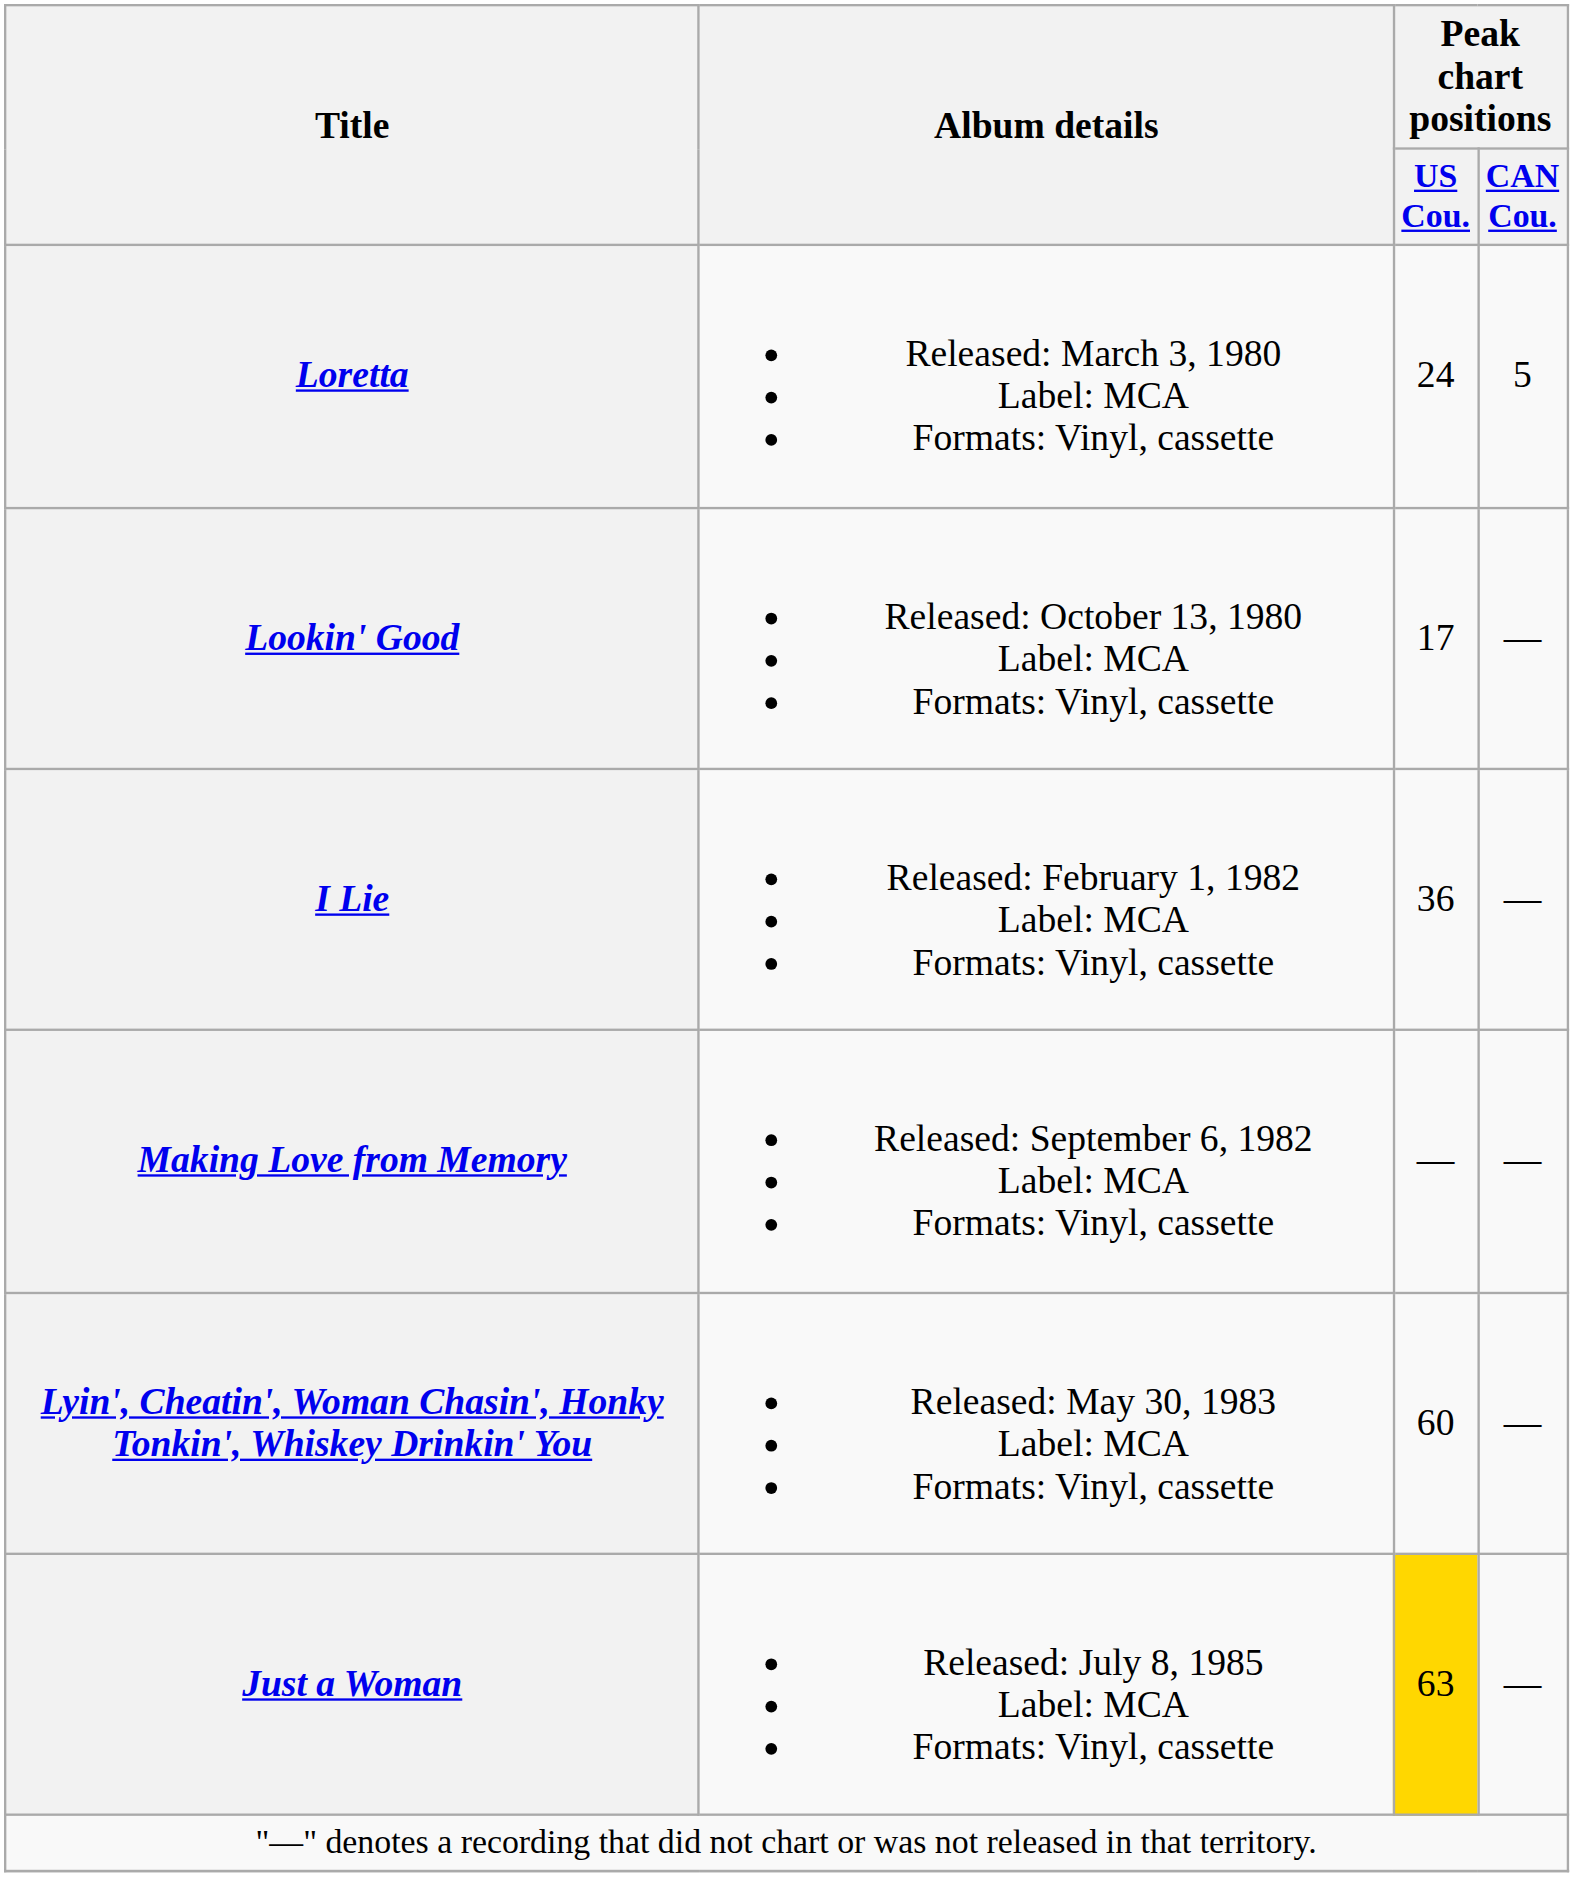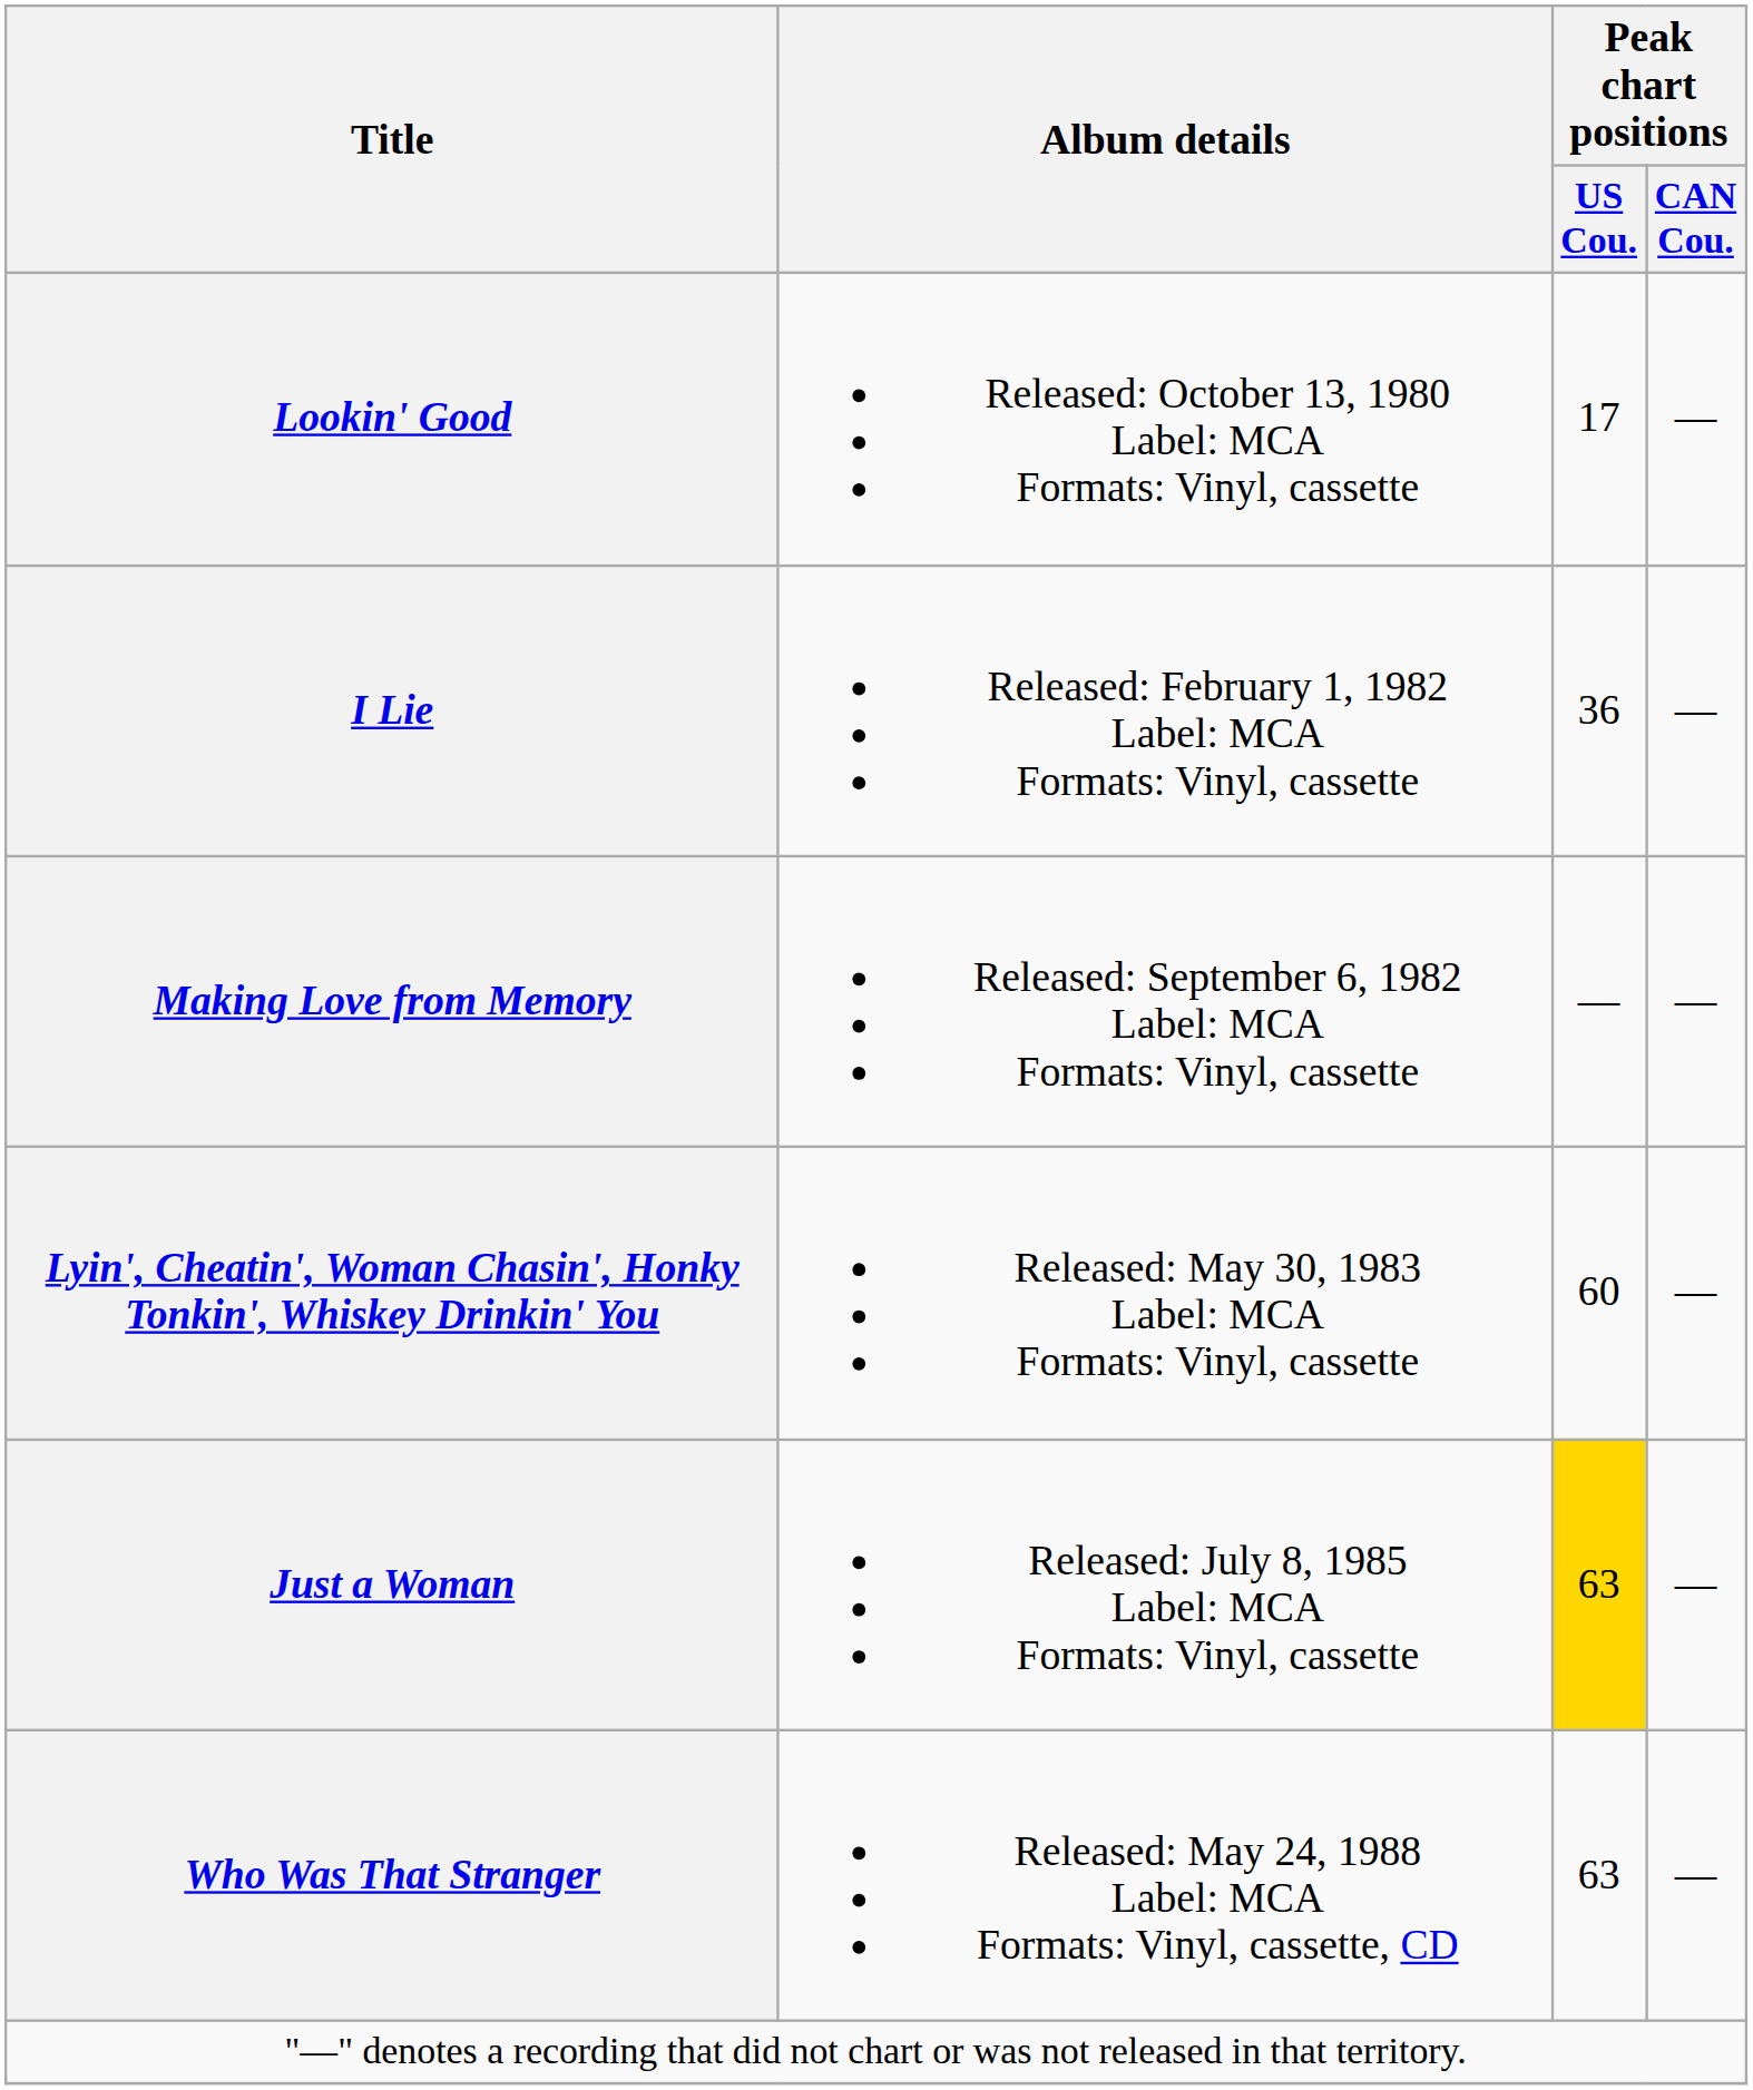- row: Loretta | Released: March 3, 1980 Label: MCA Formats: Vinyl, cassette | 24 | 5
+ row: Who Was That Stranger | Released: May 24, 1988 Label: MCA Formats: Vinyl, cassette, CD | 63 | —
